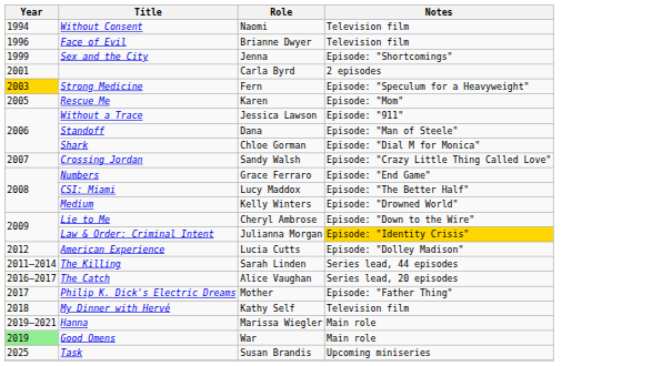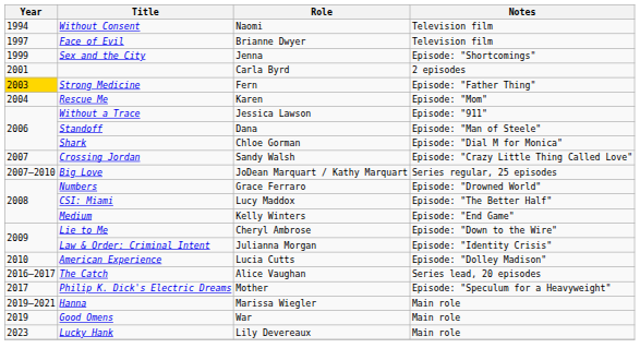Face of Evil | Year: 1996 -> 1997
Strong Medicine | Notes: Episode: "Speculum for a Heavyweight" -> Episode: "Father Thing"
Rescue Me | Year: 2005 -> 2004
+ row: 2007–2010 | Big Love | JoDean Marquart / Kathy Marquart | Series regular, 25 episodes
Numbers | Notes: Episode: "End Game" -> Episode: "Drowned World"
Medium | Notes: Episode: "Drowned World" -> Episode: "End Game"
Law & Order: Criminal Intent | Notes: gold background -> no background
American Experience | Year: 2012 -> 2010
- row: 2011–2014 | The Killing | Sarah Linden | Series lead, 44 episodes
Philip K. Dick's Electric Dreams | Notes: Episode: "Father Thing" -> Episode: "Speculum for a Heavyweight"
- row: 2018 | My Dinner with Hervé | Kathy Self | Television film
Good Omens | Year: lightgreen background -> no background
+ row: 2023 | Lucky Hank | Lily Devereaux | Main role
- row: 2025 | Task | Susan Brandis | Upcoming miniseries
